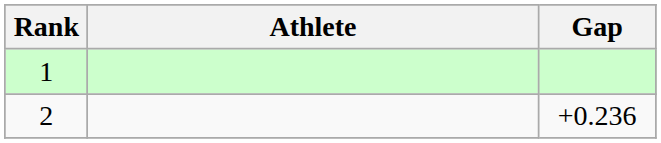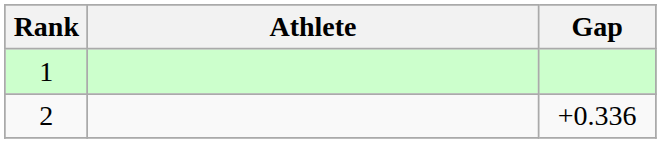2 | Gap: +0.236 -> +0.336
